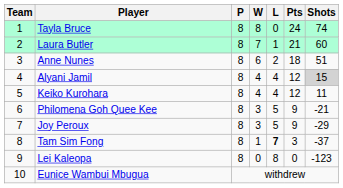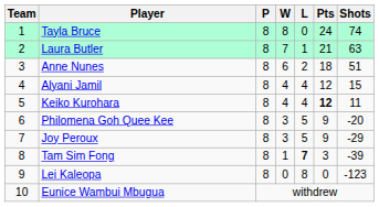Laura Butler | Shots: 60 -> 63
Alyani Jamil | Shots: lightgrey background -> no background
Keiko Kurohara | Pts: normal -> bold
Philomena Goh Quee Kee | Shots: -21 -> -20
Tam Sim Fong | Shots: -37 -> -39
